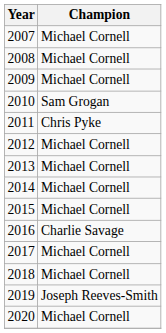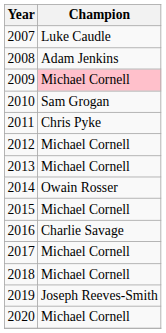2007 | Champion: Michael Cornell -> Luke Caudle
2008 | Champion: Michael Cornell -> Adam Jenkins
2009 | Champion: no background -> pink background
2014 | Champion: Michael Cornell -> Owain Rosser
